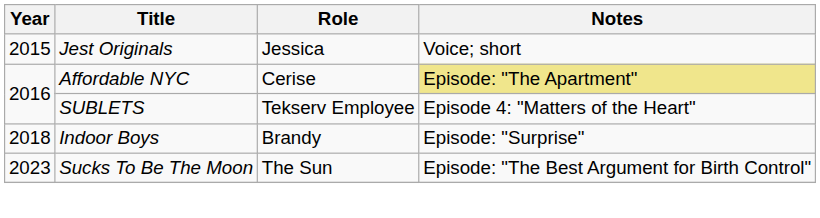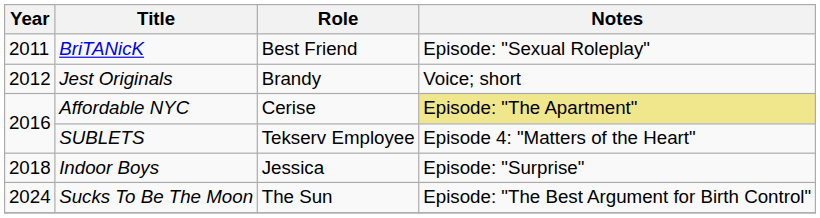+ row: 2011 | BriTANicK | Best Friend | Episode: "Sexual Roleplay"
Jest Originals | Year: 2015 -> 2012
Jest Originals | Role: Jessica -> Brandy
Indoor Boys | Role: Brandy -> Jessica
Sucks To Be The Moon | Year: 2023 -> 2024
